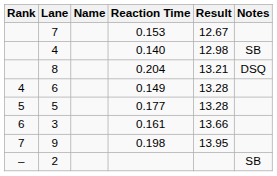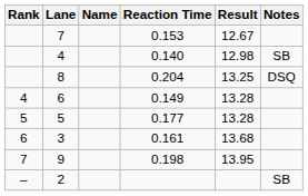8 | Result: 13.21 -> 13.25
3 | Result: 13.66 -> 13.68
